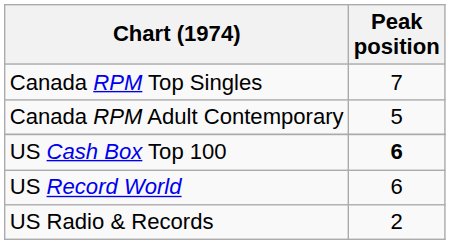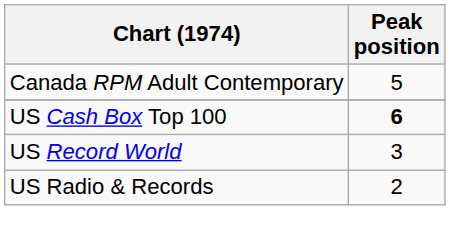- row: Canada RPM Top Singles | 7
US Record World | Peak position: 6 -> 3
